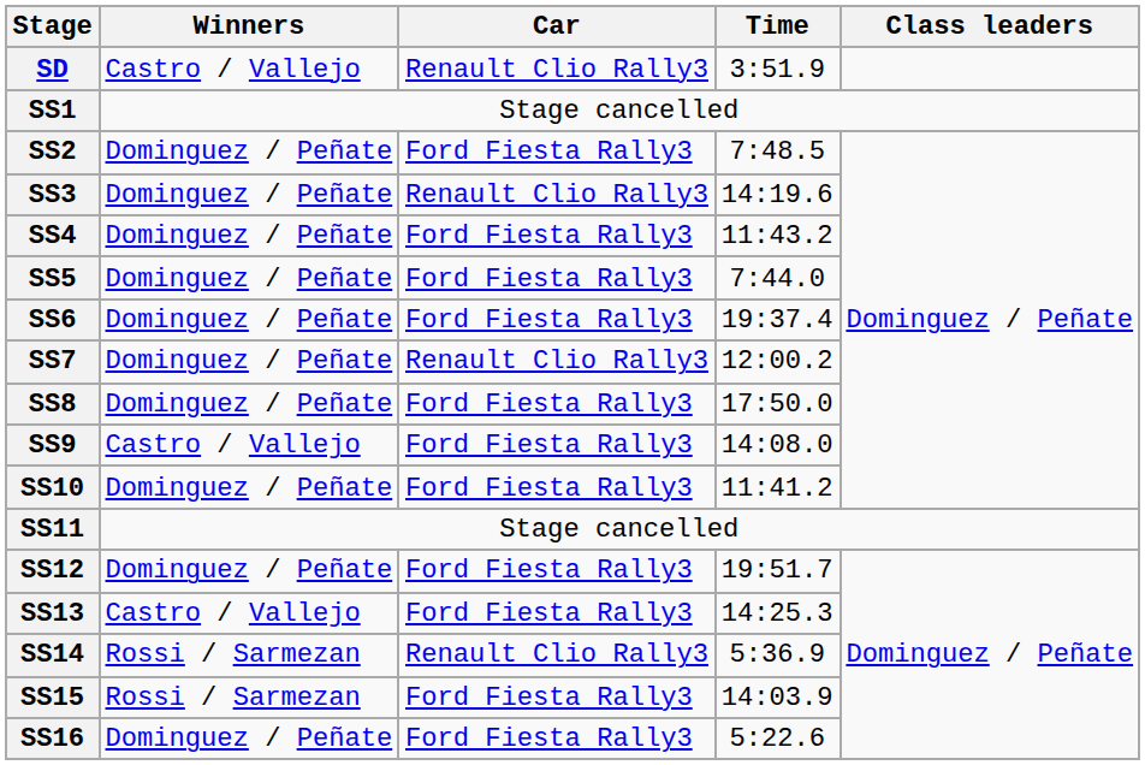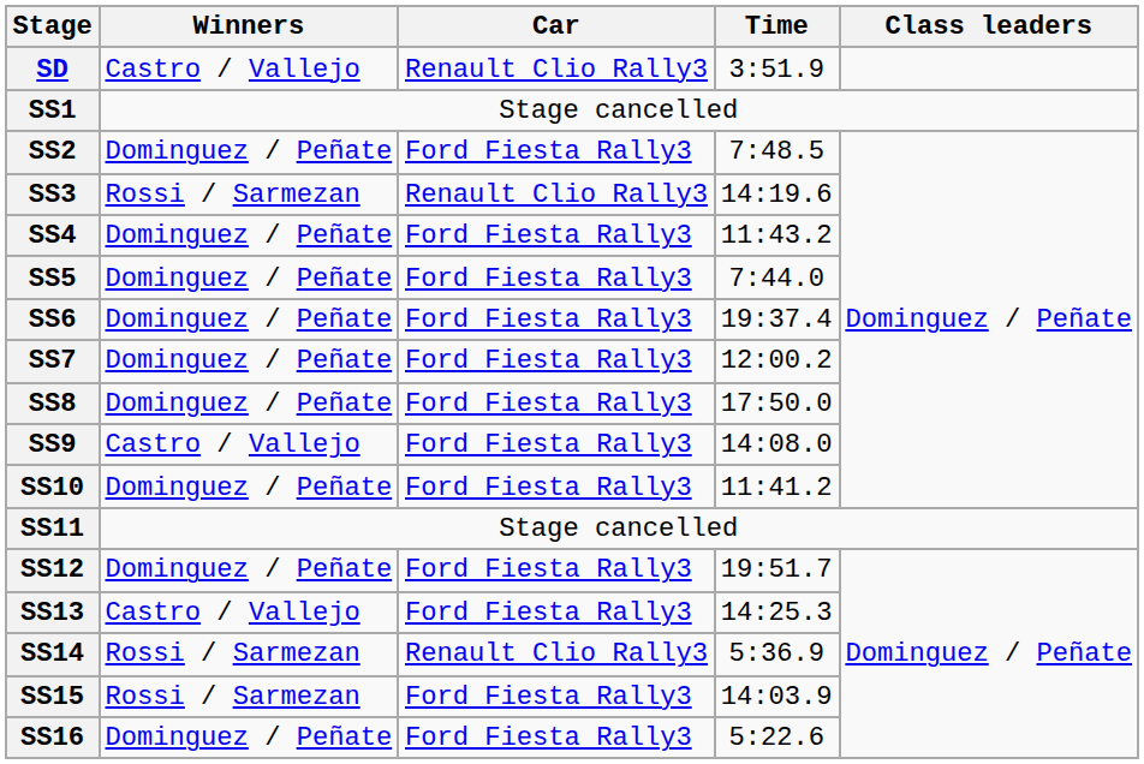SS3 | Winners: Dominguez / Peñate -> Rossi / Sarmezan
SS7 | Car: Renault Clio Rally3 -> Ford Fiesta Rally3
